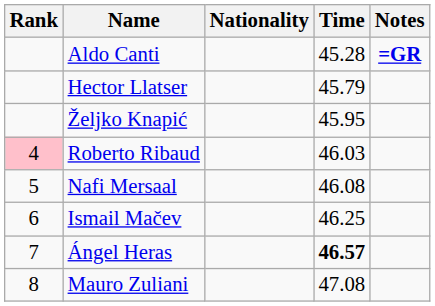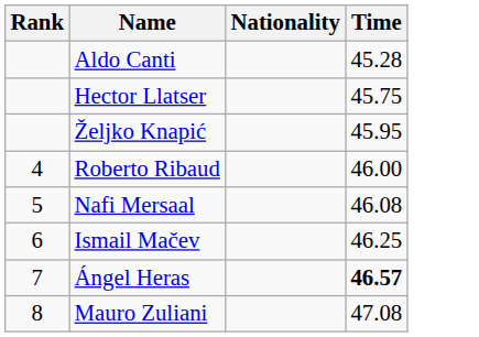- column: Notes | =GR
Hector Llatser | Time: 45.79 -> 45.75
Roberto Ribaud | Rank: pink background -> no background
Roberto Ribaud | Time: 46.03 -> 46.00
